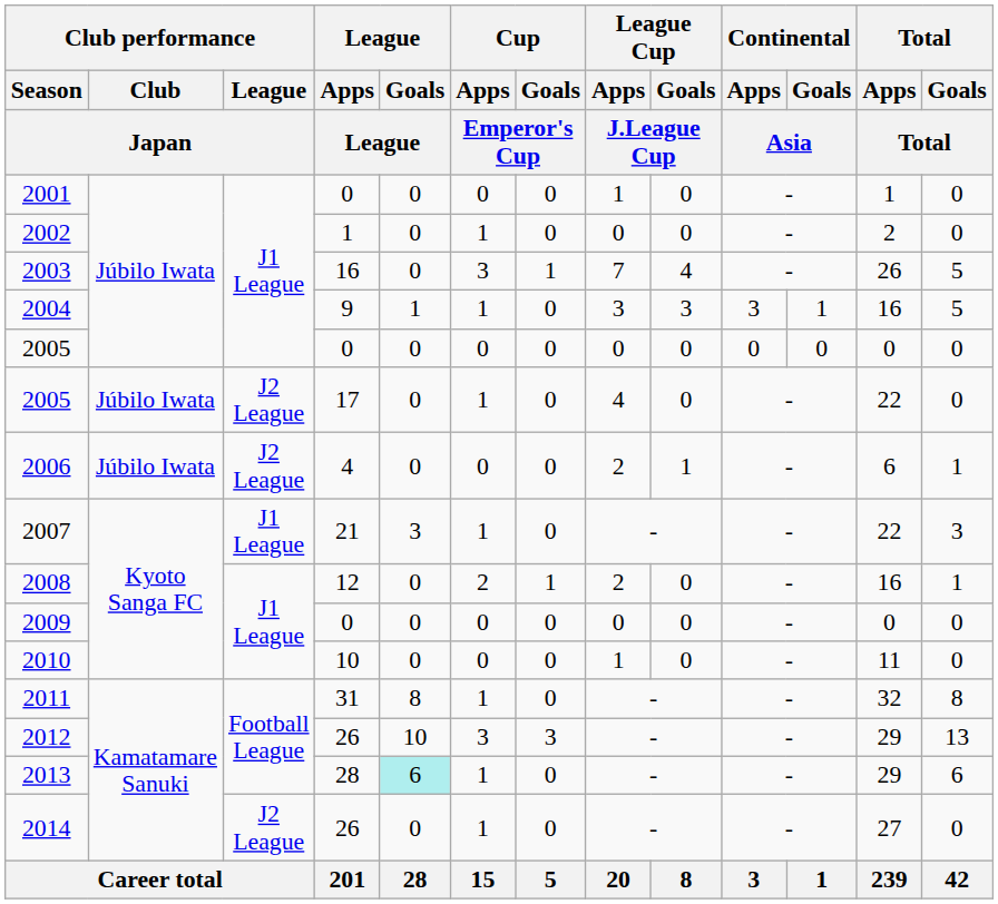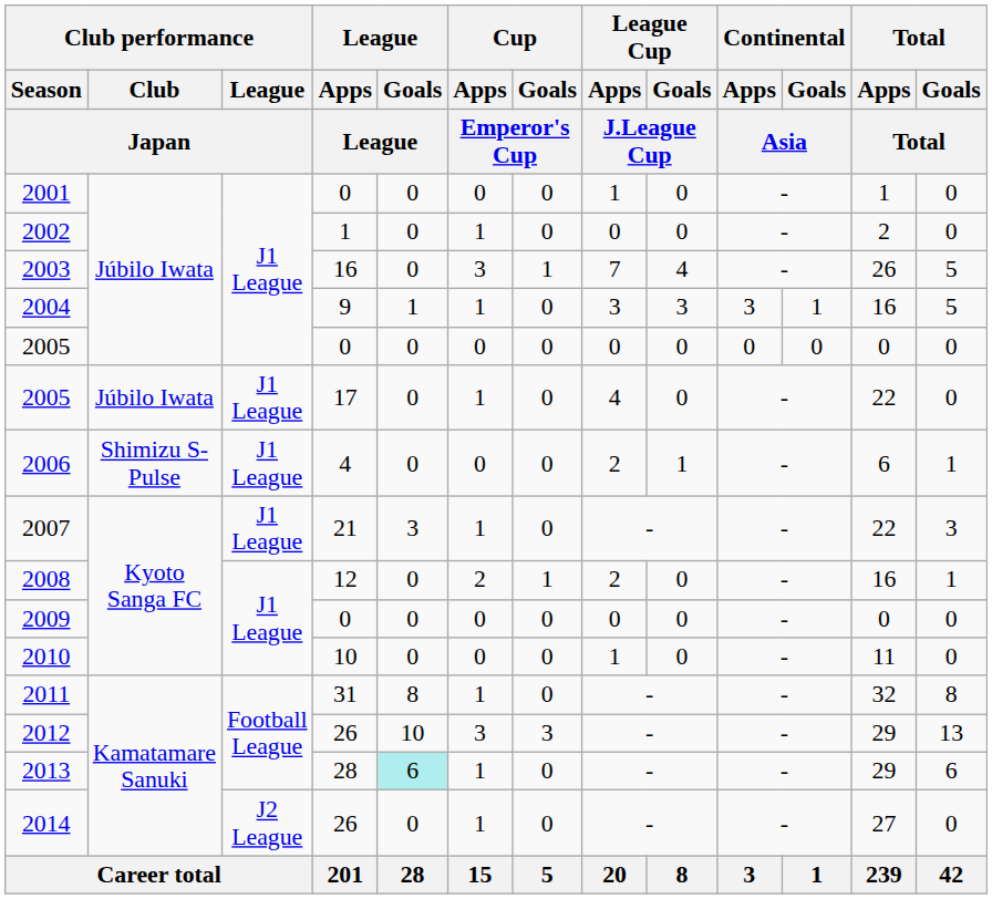2005 / 17 | Club performance / League / Japan: J2 League -> J1 League
2006 | Club performance / Club / Japan: Júbilo Iwata -> Shimizu S-Pulse
2006 | Club performance / League / Japan: J2 League -> J1 League
